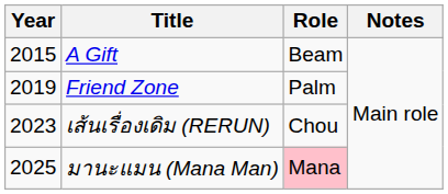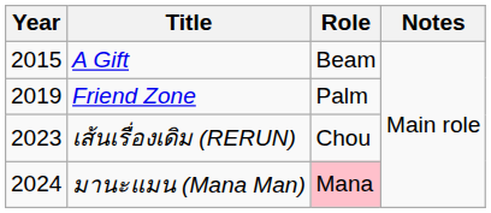มานะแมน (Mana Man) | Year: 2025 -> 2024
